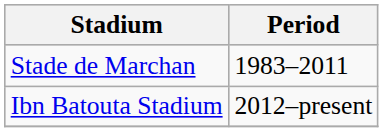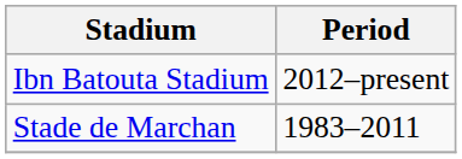rows swapped: Stade de Marchan <-> Ibn Batouta Stadium
